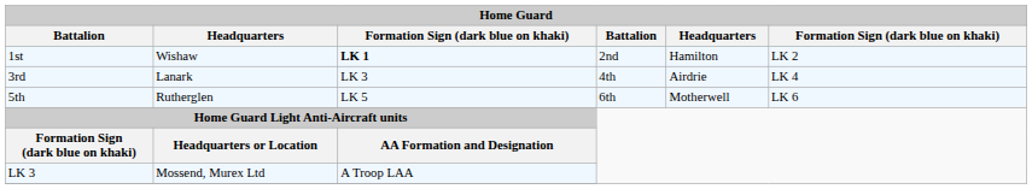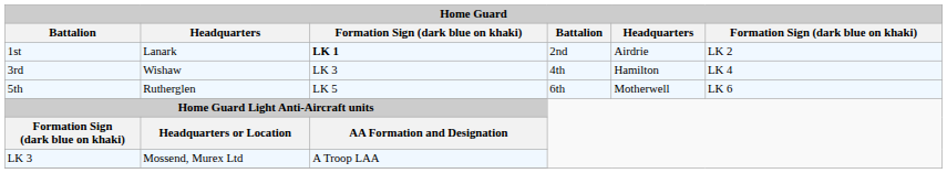1st | column 2: Wishaw -> Lanark
1st | column 5: Hamilton -> Airdrie
3rd | column 2: Lanark -> Wishaw
3rd | column 5: Airdrie -> Hamilton
